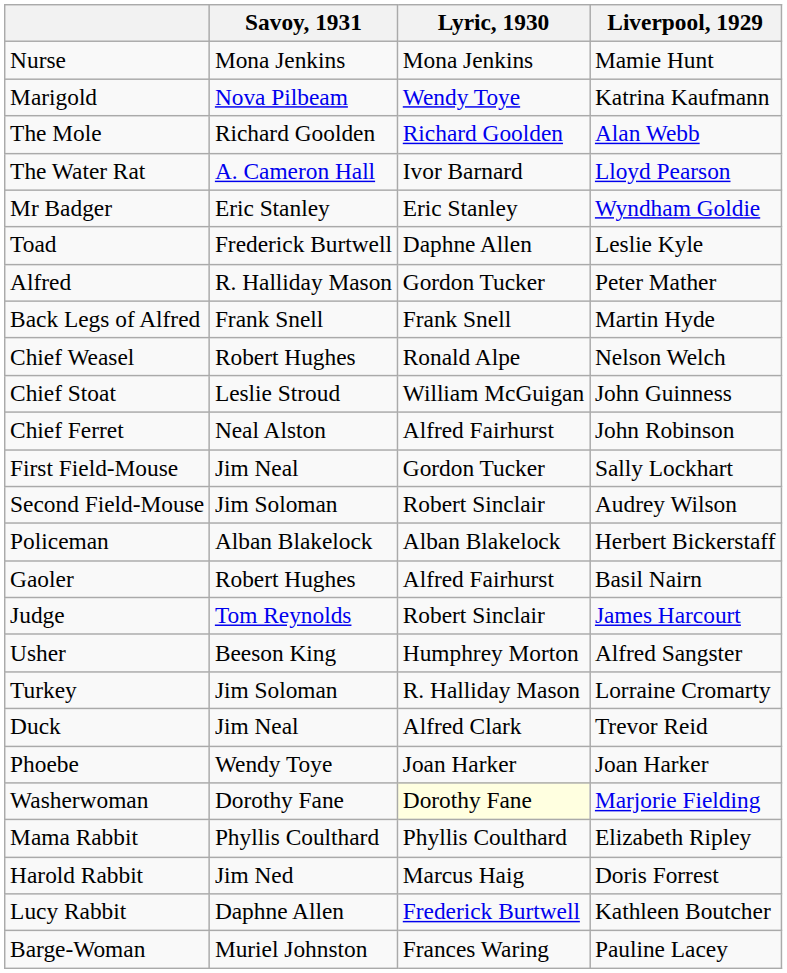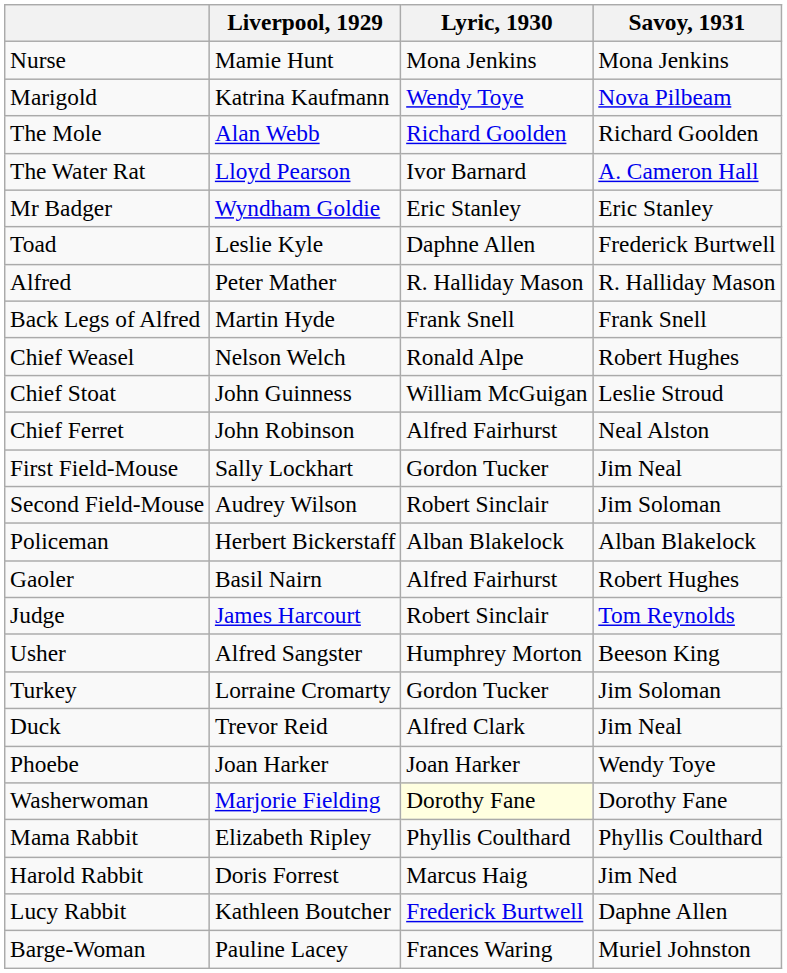columns swapped: Liverpool, 1929 <-> Savoy, 1931
Alfred | Lyric, 1930: Gordon Tucker -> R. Halliday Mason
Turkey | Lyric, 1930: R. Halliday Mason -> Gordon Tucker
